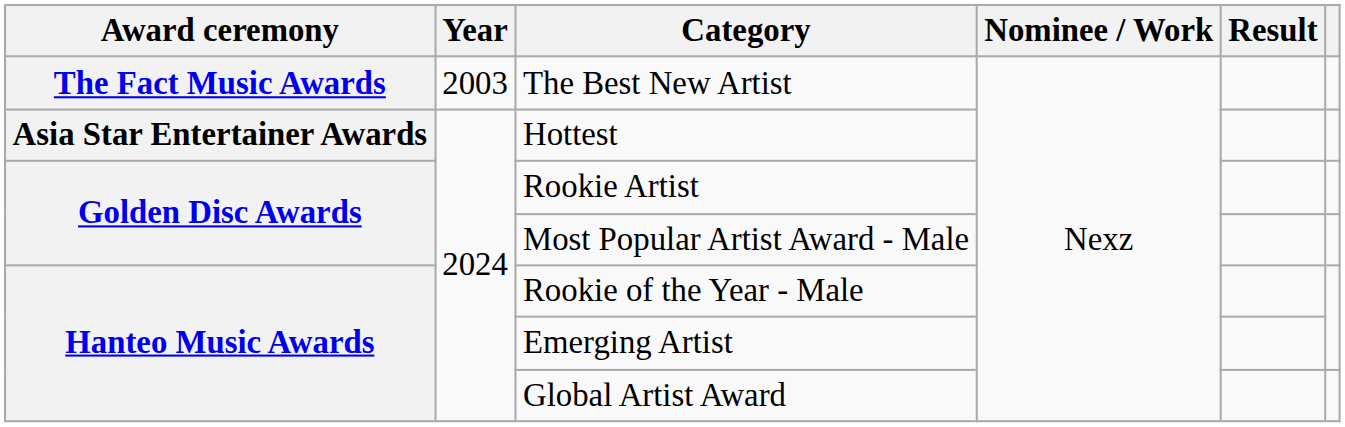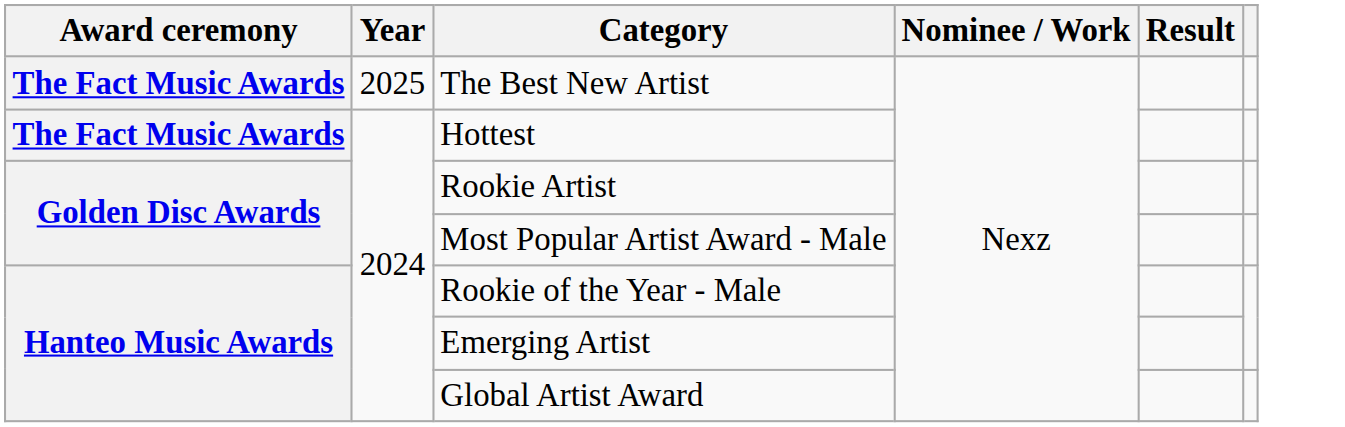The Best New Artist | Year: 2003 -> 2025
Hottest | Award ceremony: Asia Star Entertainer Awards -> The Fact Music Awards
